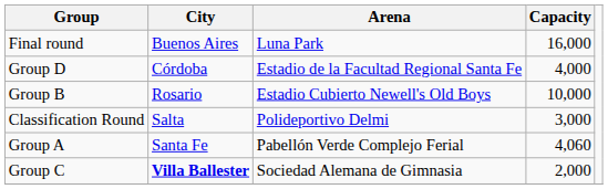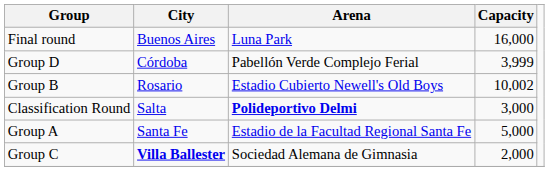Group D | Arena: Estadio de la Facultad Regional Santa Fe -> Pabellón Verde Complejo Ferial
Group D | Capacity: 4,000 -> 3,999
Group B | Capacity: 10,000 -> 10,002
Classification Round | Arena: normal -> bold
Group A | Arena: Pabellón Verde Complejo Ferial -> Estadio de la Facultad Regional Santa Fe
Group A | Capacity: 4,060 -> 5,000
